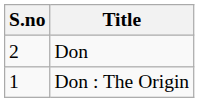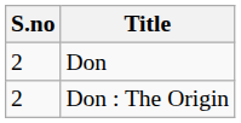Don : The Origin | S.no: 1 -> 2
